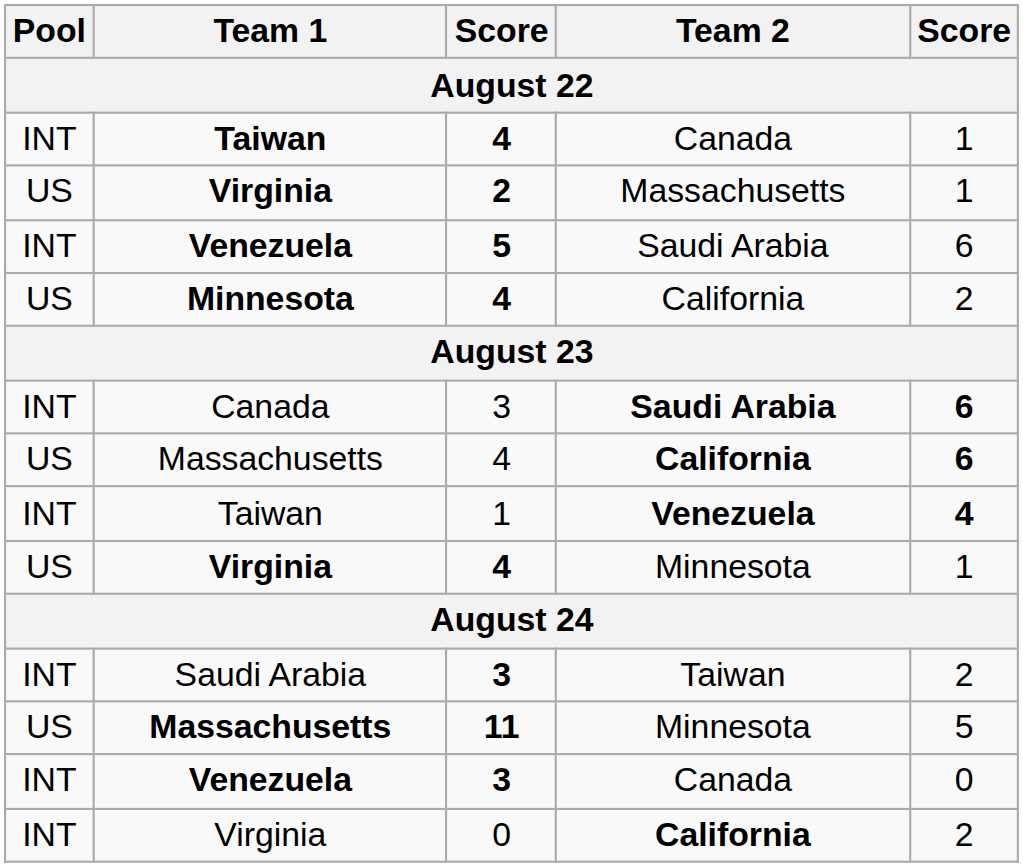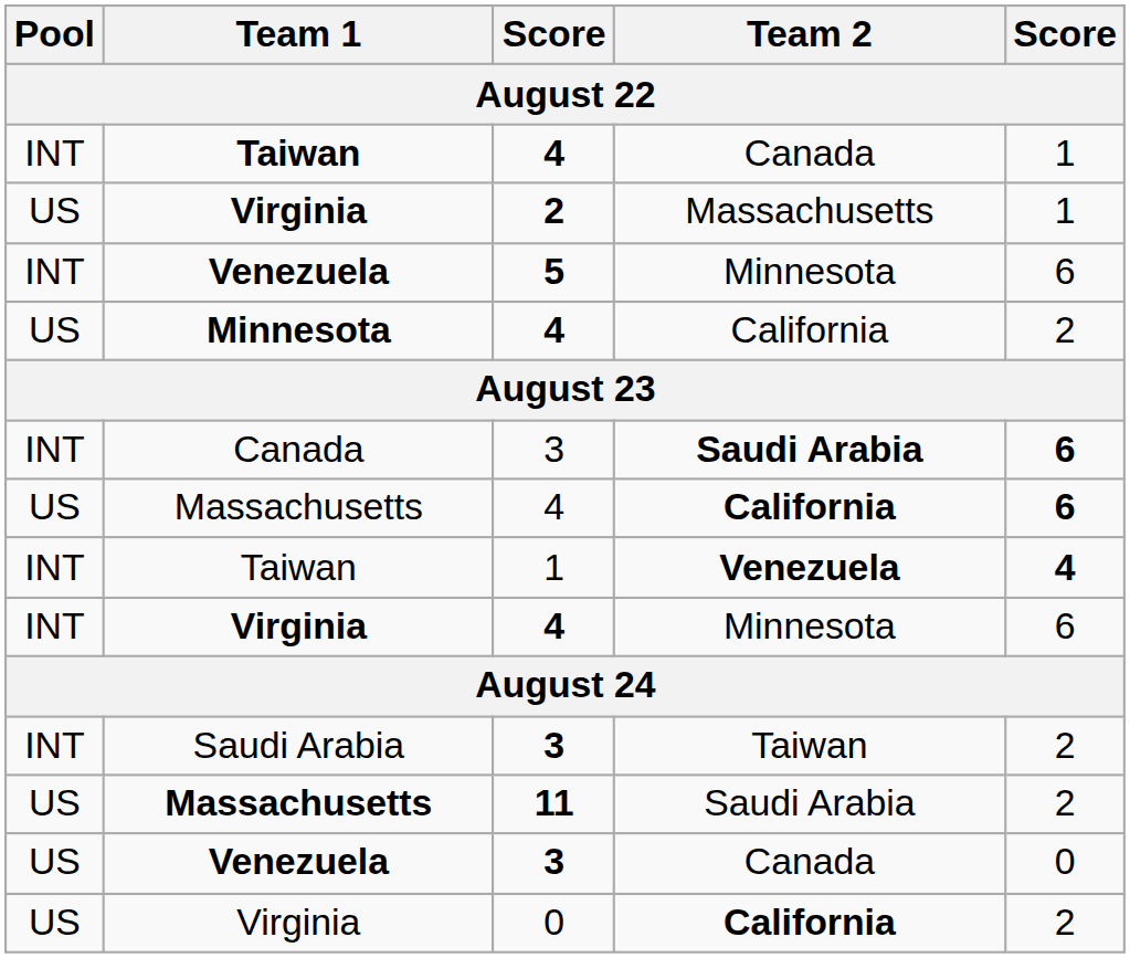Venezuela / 5 | Team 2: Saudi Arabia -> Minnesota
Virginia / 4 | Pool: US -> INT
Virginia / 4 | column 5: 1 -> 6
Massachusetts / 11 | Team 2: Minnesota -> Saudi Arabia
Massachusetts / 11 | column 5: 5 -> 2
Venezuela / 3 | Pool: INT -> US
Virginia / 0 | Pool: INT -> US
